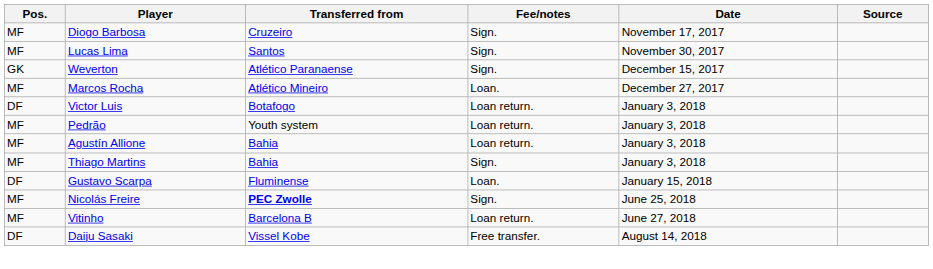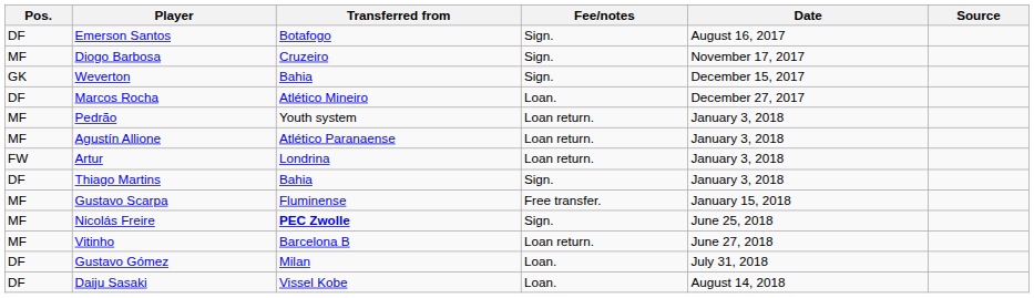+ row: DF | Emerson Santos | Botafogo | Sign. | August 16, 2017
- row: MF | Lucas Lima | Santos | Sign. | November 30, 2017
Weverton | Transferred from: Atlético Paranaense -> Bahia
Marcos Rocha | Pos.: MF -> DF
- row: DF | Victor Luis | Botafogo | Loan return. | January 3, 2018
Agustín Allione | Transferred from: Bahia -> Atlético Paranaense
+ row: FW | Artur | Londrina | Loan return. | January 3, 2018
Thiago Martins | Pos.: MF -> DF
Gustavo Scarpa | Pos.: DF -> MF
Gustavo Scarpa | Fee/notes: Loan. -> Free transfer.
+ row: DF | Gustavo Gómez | Milan | Loan. | July 31, 2018
Daiju Sasaki | Fee/notes: Free transfer. -> Loan.
